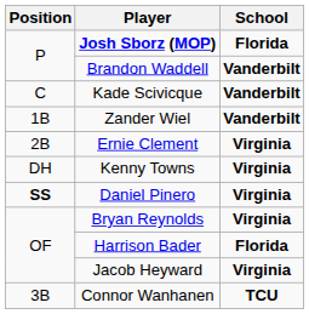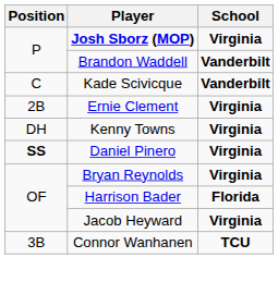Josh Sborz (MOP) | School: Florida -> Virginia
- row: 1B | Zander Wiel | Vanderbilt
